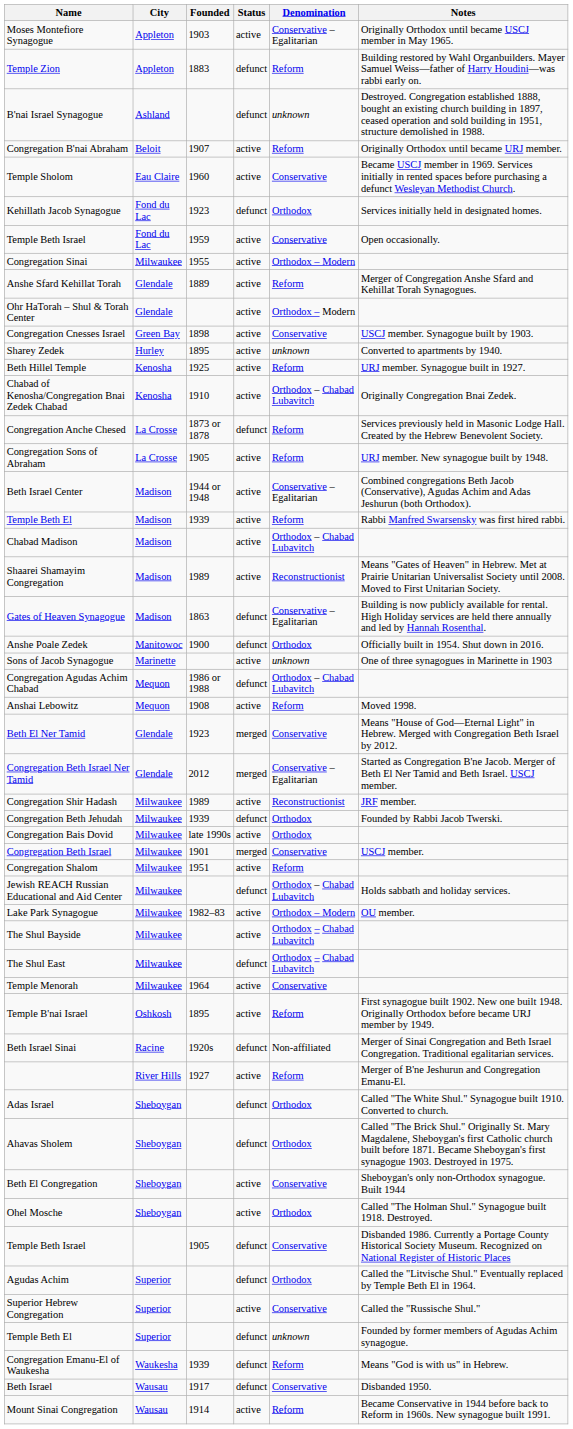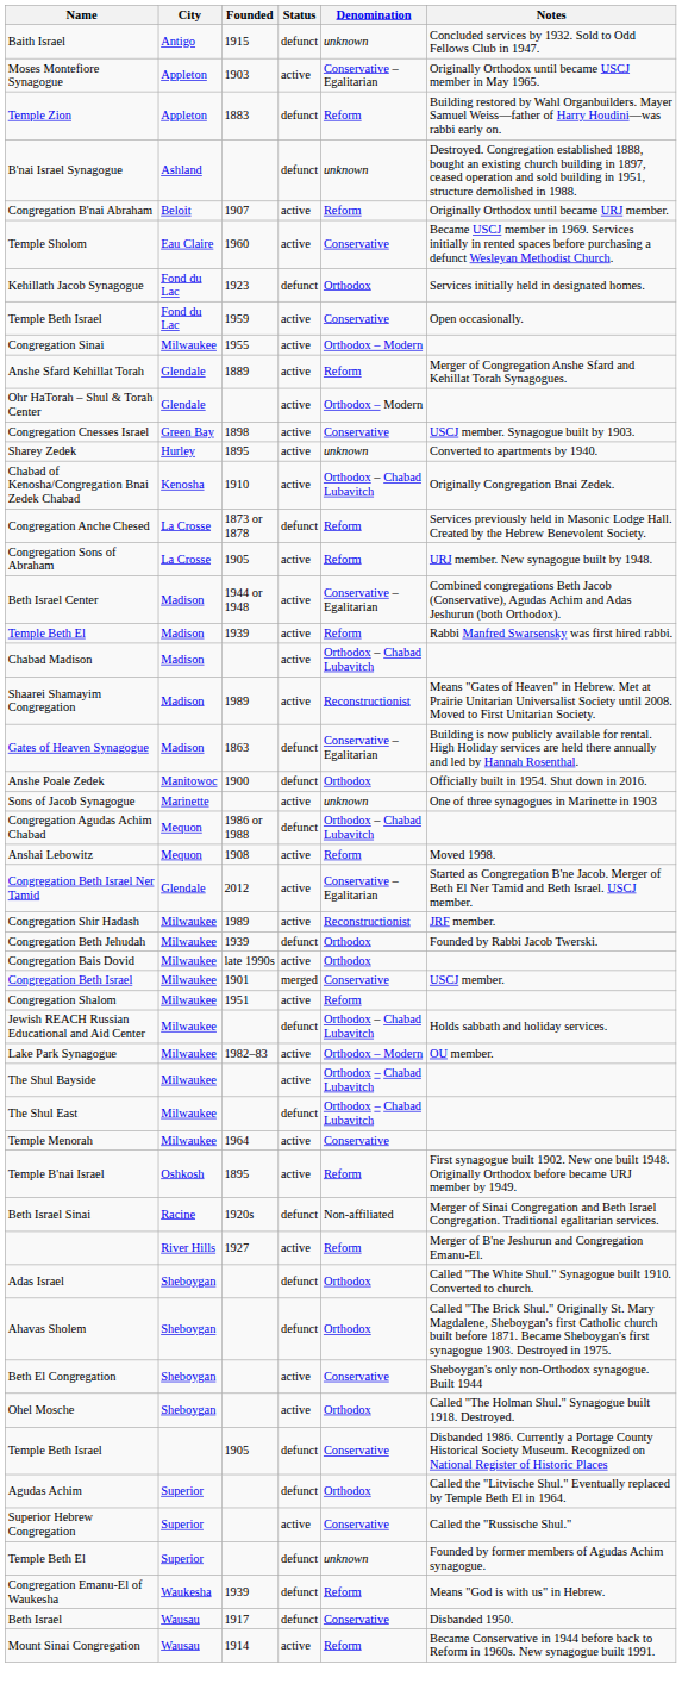+ row: Baith Israel | Antigo | 1915 | defunct | unknown | Concluded services by 1932. Sold to Odd Fellows Club in 1947.
- row: Beth Hillel Temple | Kenosha | 1925 | active | Reform | URJ member. Synagogue built in 1927.
- row: Beth El Ner Tamid | Glendale | 1923 | merged | Conservative | Means "House of God—Eternal Light" in Hebrew. Merged with Congregation Beth Israel by 2012.
Congregation Beth Israel Ner Tamid | Status: merged -> active
